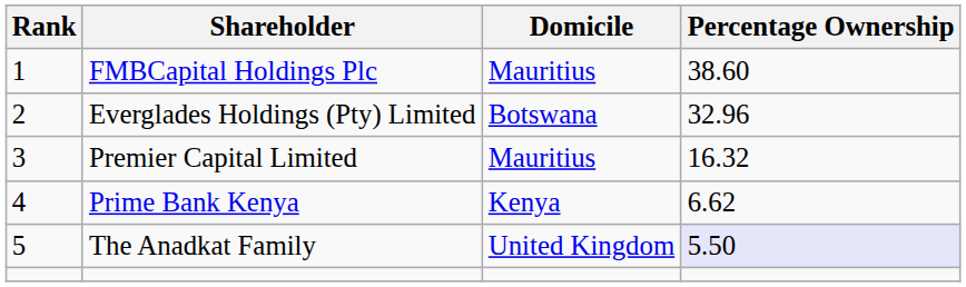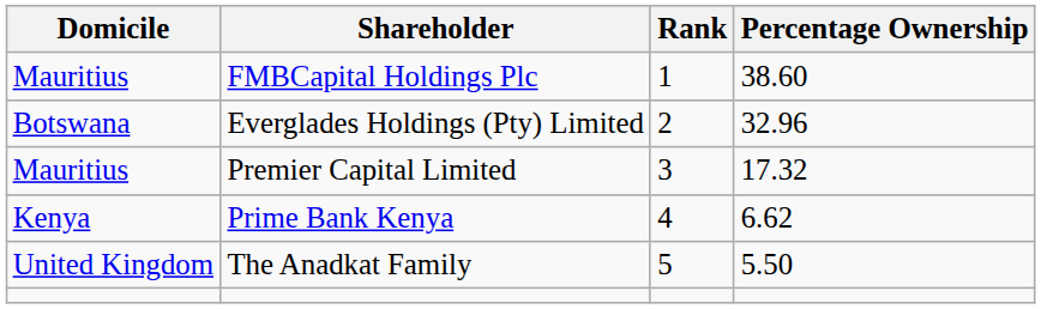columns swapped: Rank <-> Domicile
Premier Capital Limited | Percentage Ownership: 16.32 -> 17.32
The Anadkat Family | Percentage Ownership: lavender background -> no background
